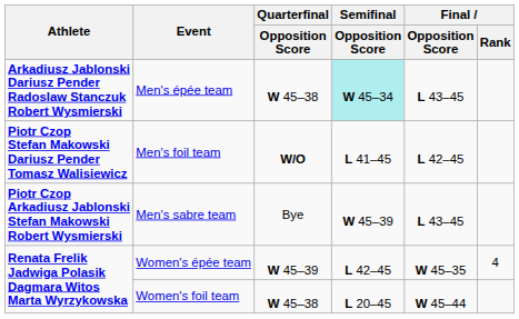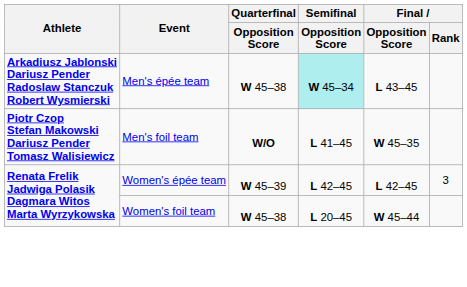Men's foil team | Final / Opposition Score: L 42–45 -> W 45–35
- row: Piotr Czop Arkadiusz Jablonski Stefan Makowski Robert Wysmierski | Men's sabre team | Bye | W 45–39 | L 43–45
Women's épée team | Final / Opposition Score: W 45–35 -> L 42–45
Women's épée team | Final / Rank: 4 -> 3
